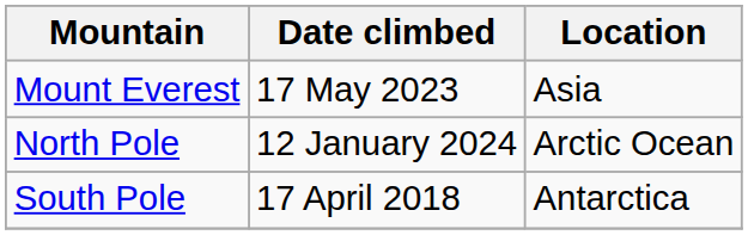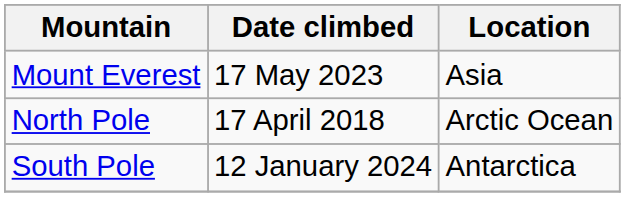North Pole | Date climbed: 12 January 2024 -> 17 April 2018
South Pole | Date climbed: 17 April 2018 -> 12 January 2024
